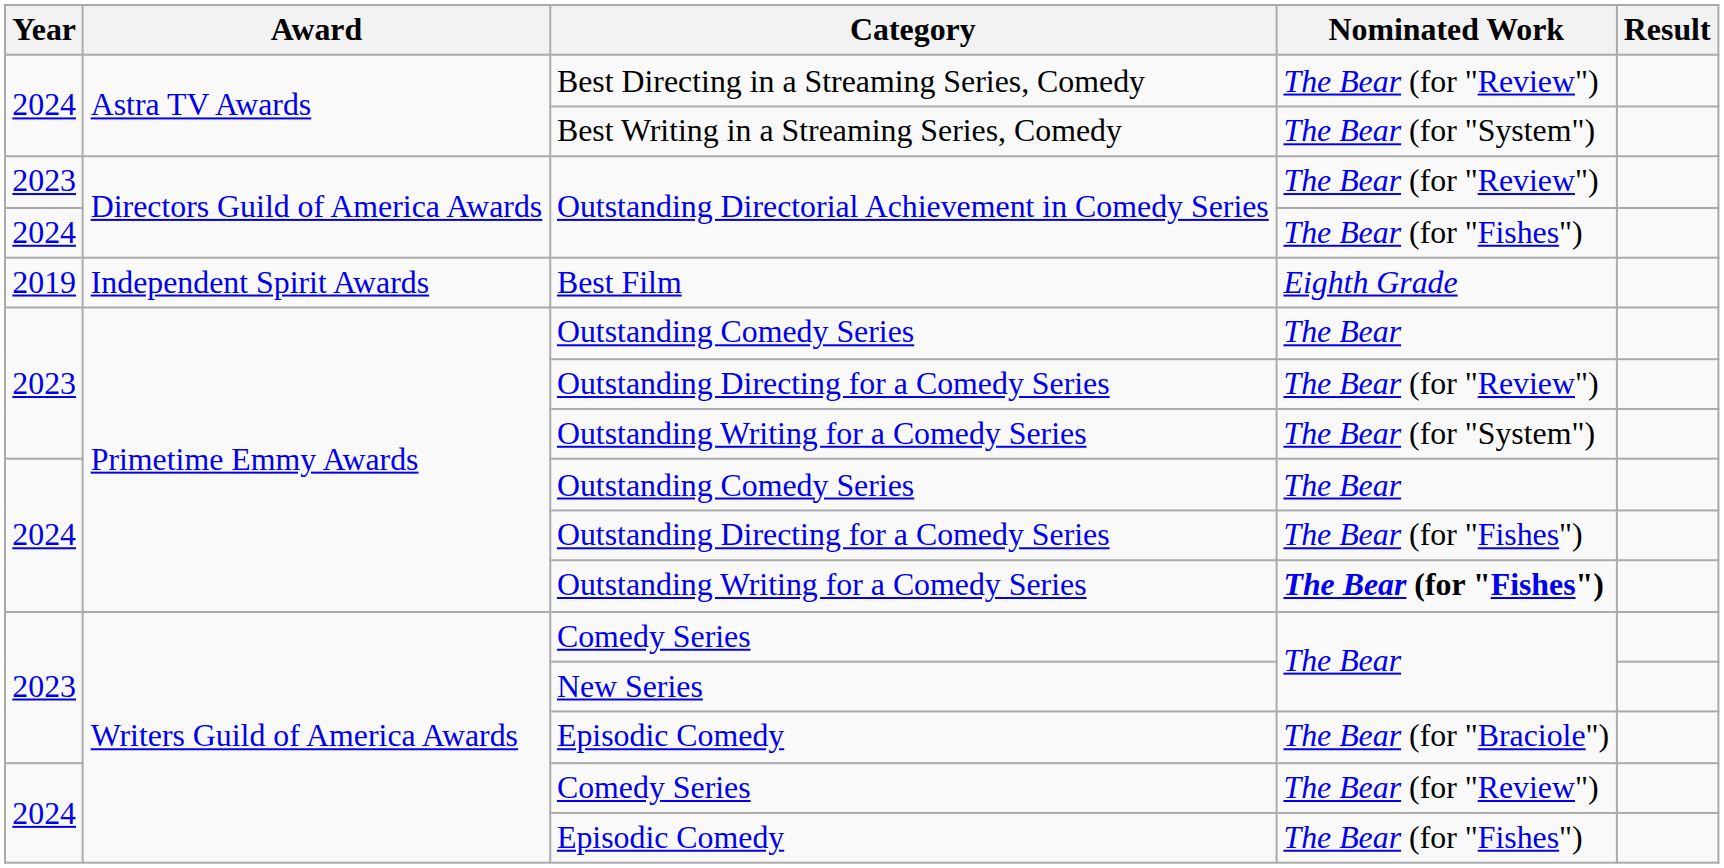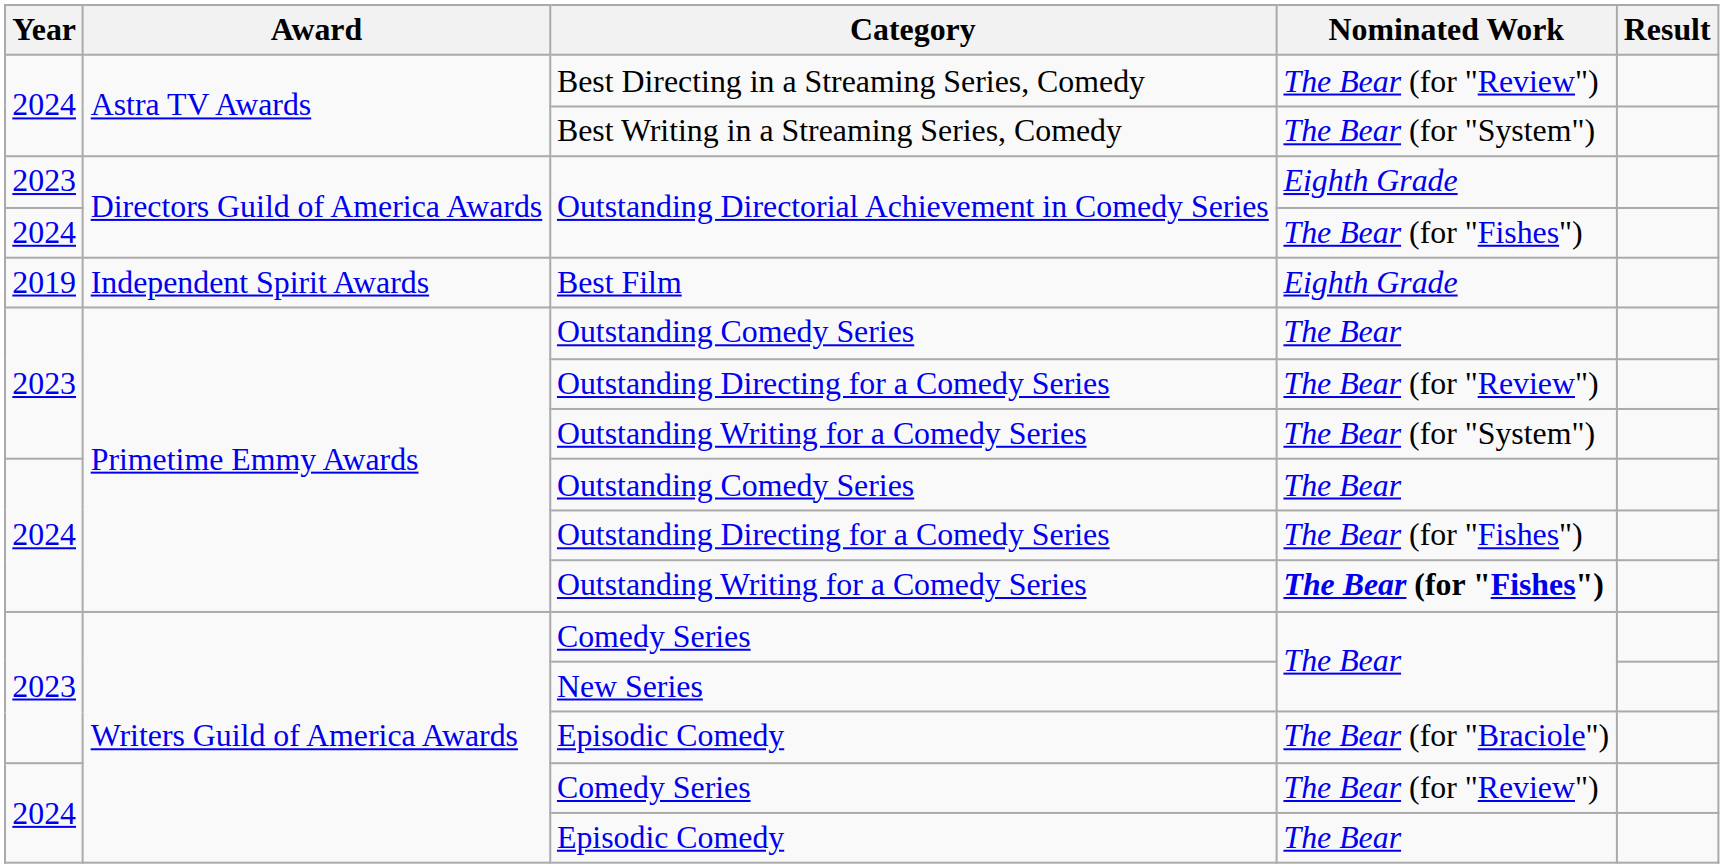2023 / Outstanding Directorial Achievement in Comedy Series | Nominated Work: The Bear (for "Review") -> Eighth Grade
2024 / Episodic Comedy | Nominated Work: The Bear (for "Fishes") -> The Bear
